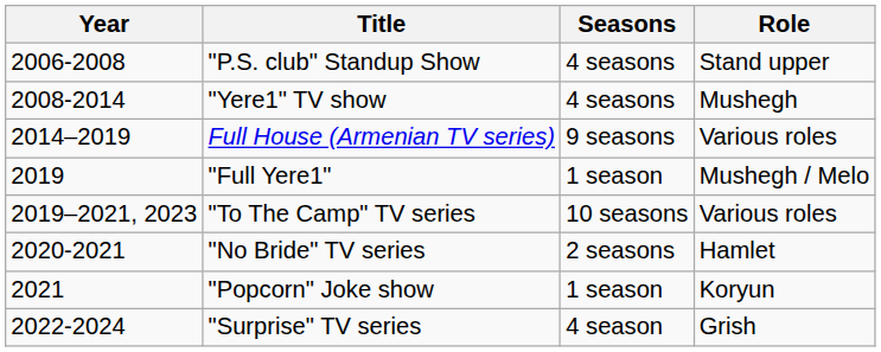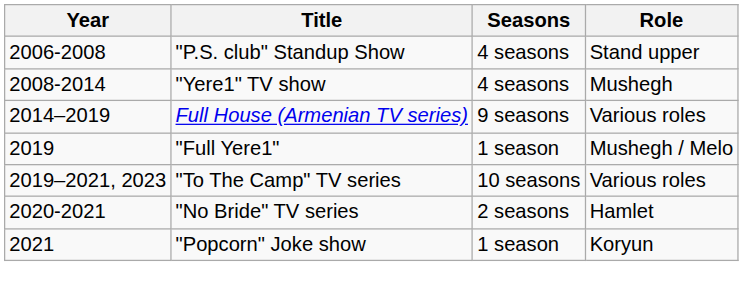- row: 2022-2024 | "Surprise" TV series | 4 season | Grish
